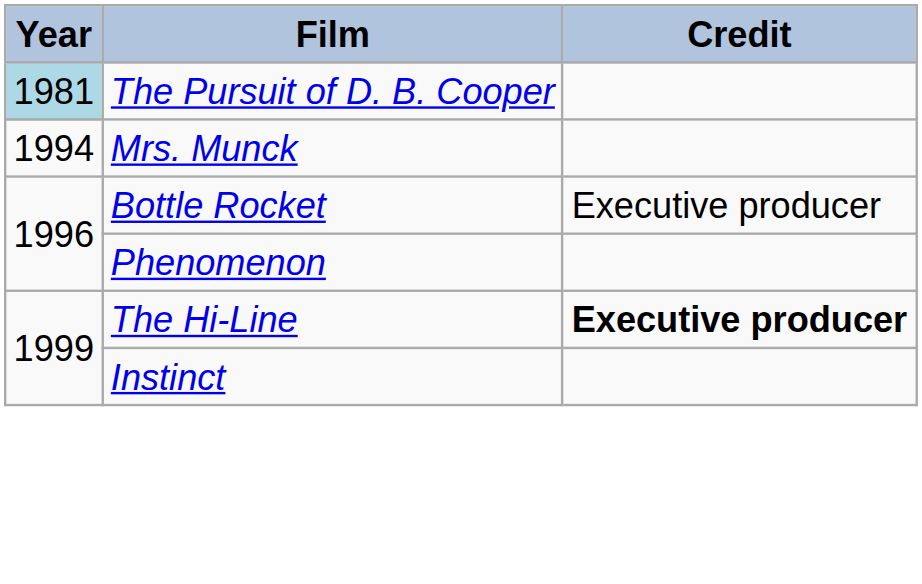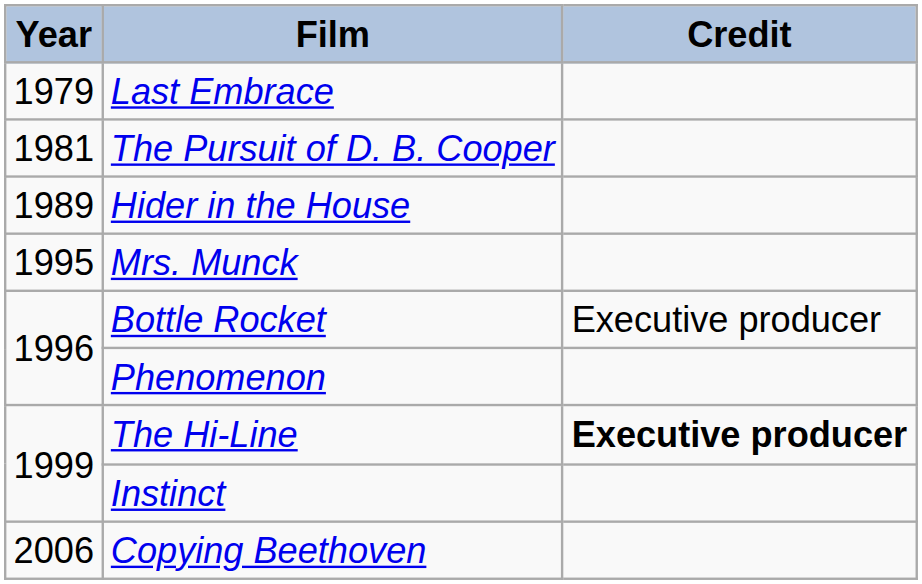+ row: 1979 | Last Embrace
The Pursuit of D. B. Cooper | Year: lightblue background -> no background
+ row: 1989 | Hider in the House
Mrs. Munck | Year: 1994 -> 1995
+ row: 2006 | Copying Beethoven
